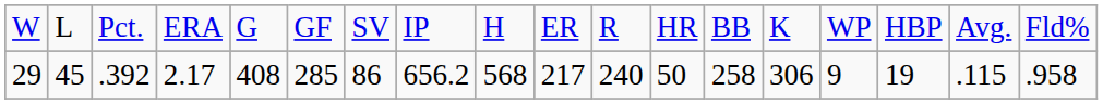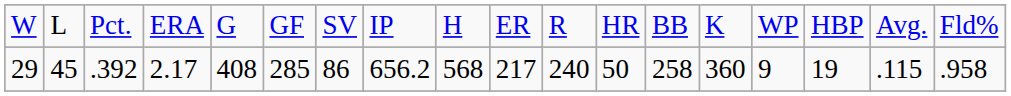29 | column 14: 306 -> 360
